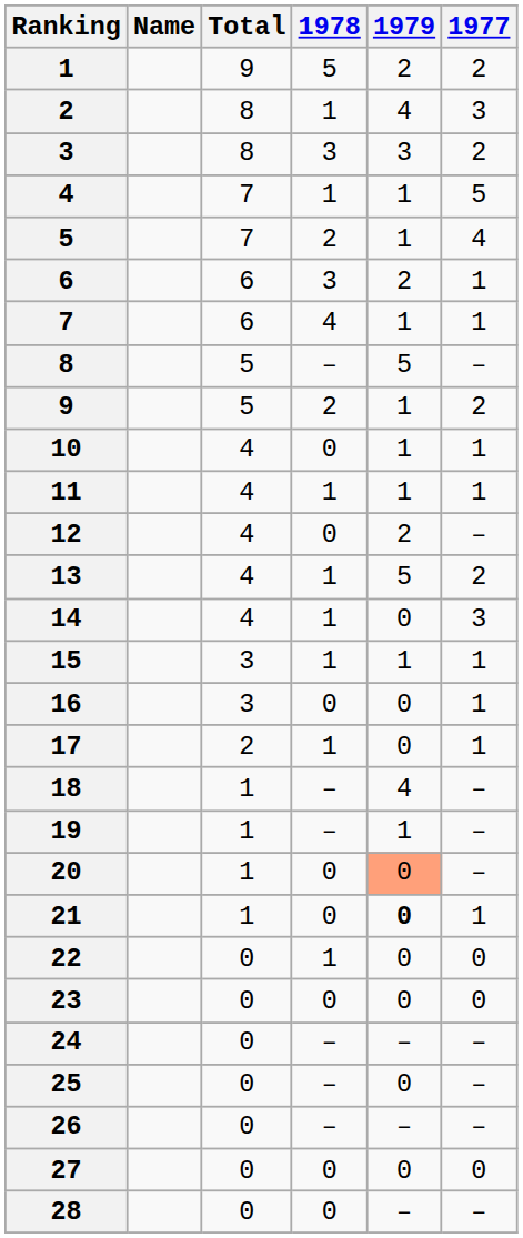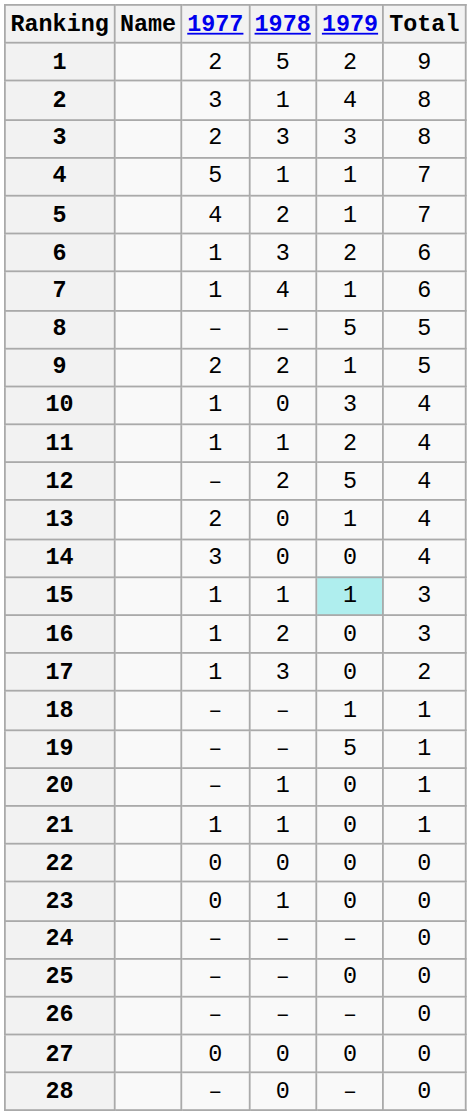columns swapped: 1977 <-> Total
10 | 1979: 1 -> 3
11 | 1979: 1 -> 2
12 | 1978: 0 -> 2
12 | 1979: 2 -> 5
13 | 1978: 1 -> 0
13 | 1979: 5 -> 1
14 | 1978: 1 -> 0
15 | 1979: no background -> paleturquoise background
16 | 1978: 0 -> 2
17 | 1978: 1 -> 3
18 | 1979: 4 -> 1
19 | 1979: 1 -> 5
20 | 1978: 0 -> 1
20 | 1979: lightsalmon background -> no background
21 | 1978: 0 -> 1
21 | 1979: bold -> normal
22 | 1978: 1 -> 0
23 | 1978: 0 -> 1
